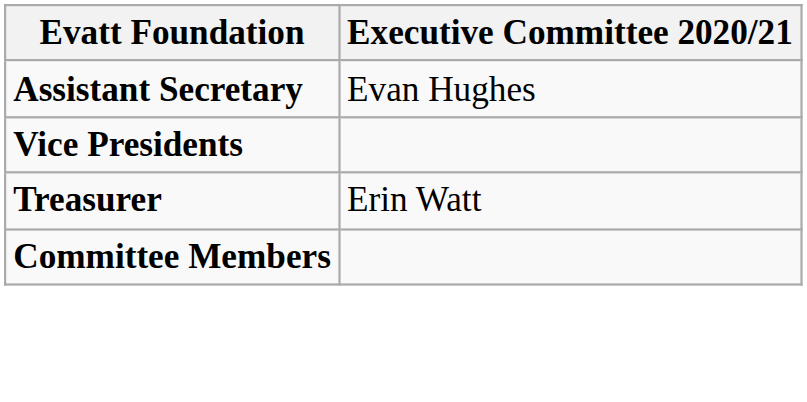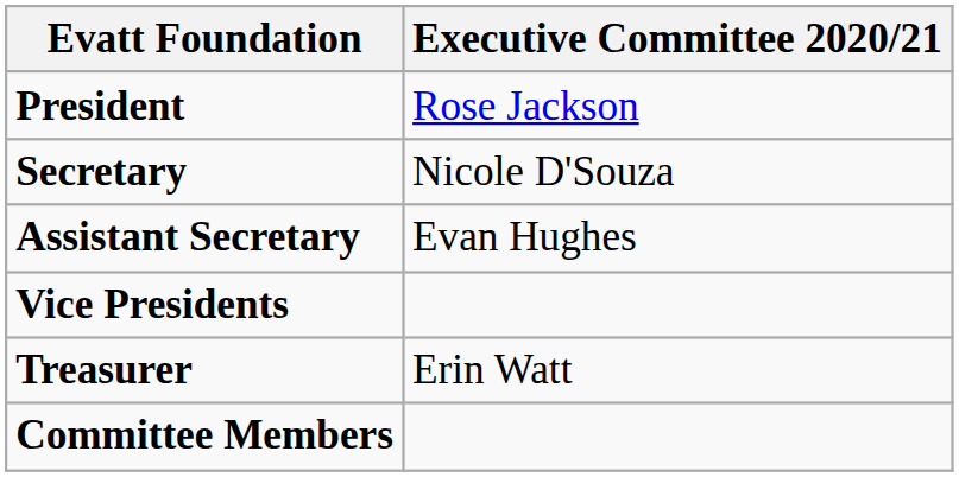+ row: President | Rose Jackson
+ row: Secretary | Nicole D'Souza
